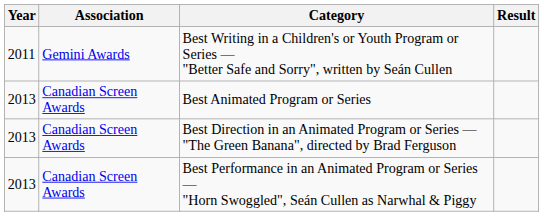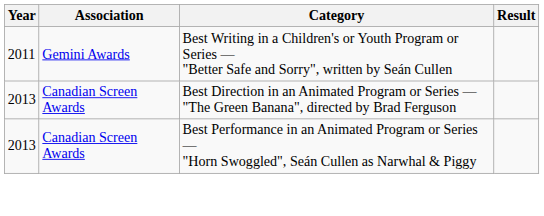- row: 2013 | Canadian Screen Awards | Best Animated Program or Series
